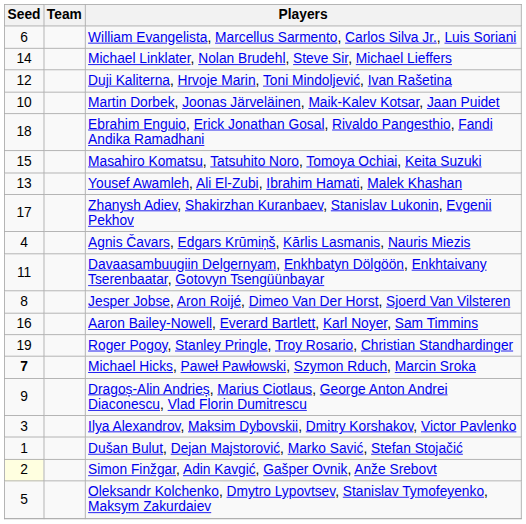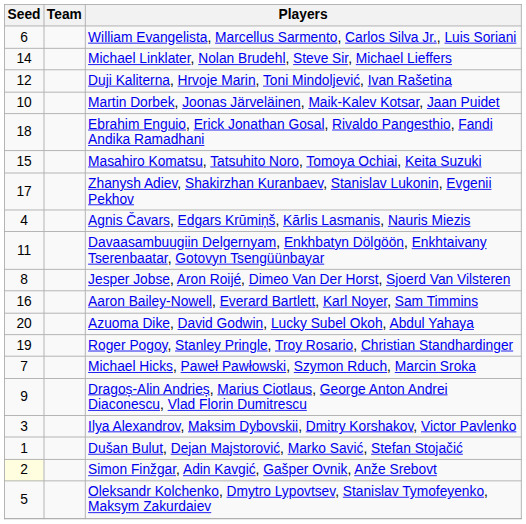- row: 13 | Yousef Awamleh, Ali El-Zubi, Ibrahim Hamati, Malek Khashan
+ row: 20 | Azuoma Dike, David Godwin, Lucky Subel Okoh, Abdul Yahaya
Michael Hicks, Paweł Pawłowski, Szymon Rduch, Marcin Sroka | Seed: bold -> normal
